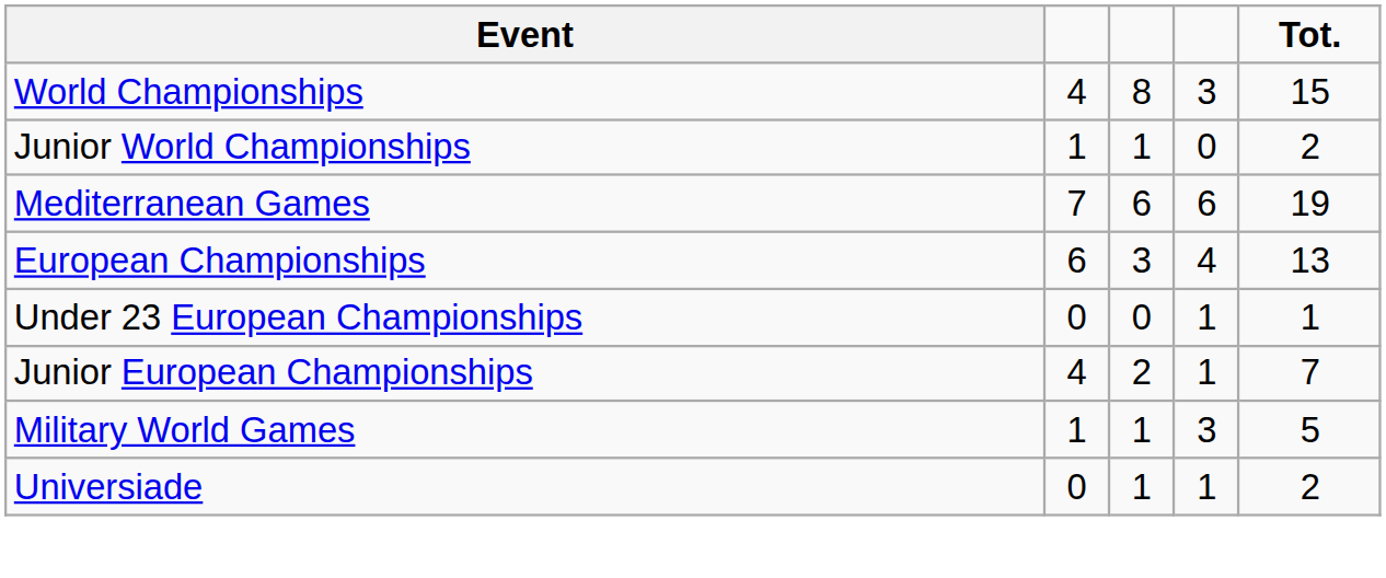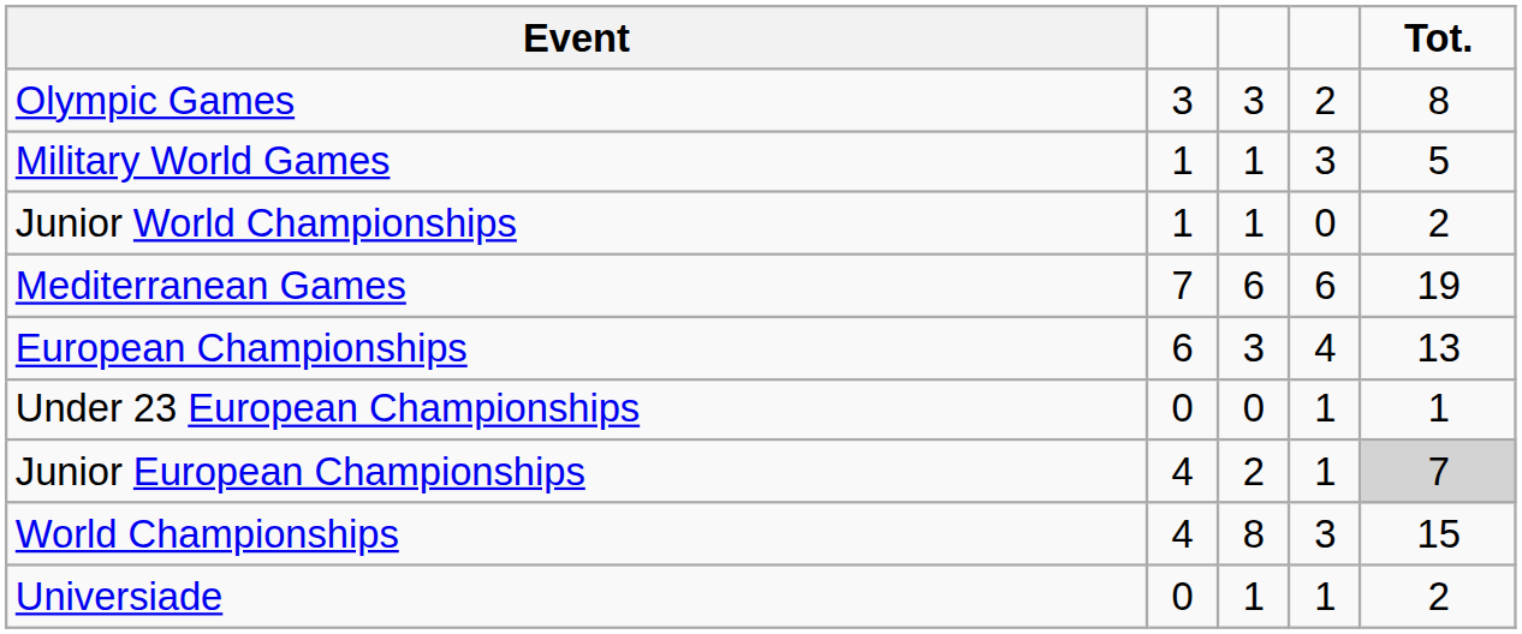+ row: Olympic Games | 3 | 3 | 2 | 8
rows swapped: World Championships <-> Military World Games
Junior European Championships | Tot.: no background -> lightgrey background
